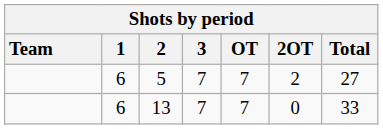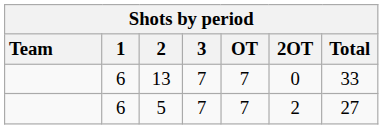rows swapped: 5 <-> 13
